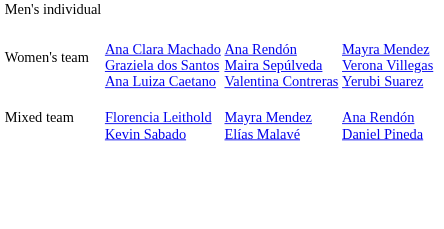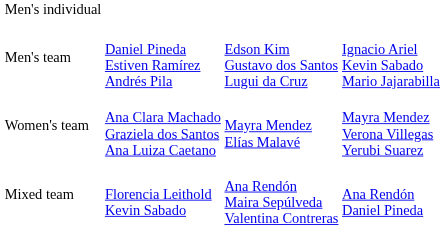+ row: Men's team | Daniel Pineda Estiven Ramírez Andrés Pila | Edson Kim Gustavo dos Santos Lugui da Cruz | Ignacio Ariel Kevin Sabado Mario Jajarabilla
Women's team | column 3: Ana Rendón Maira Sepúlveda Valentina Contreras -> Mayra Mendez Elías Malavé
Mixed team | column 3: Mayra Mendez Elías Malavé -> Ana Rendón Maira Sepúlveda Valentina Contreras
